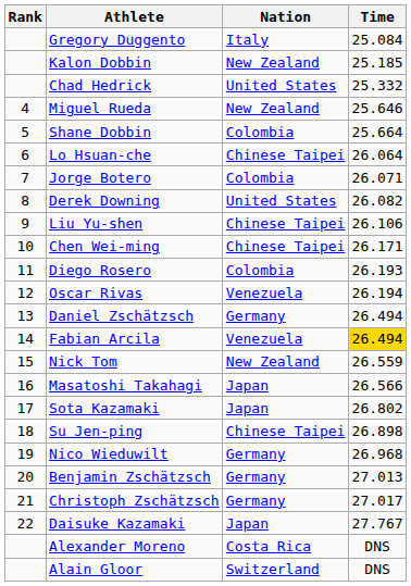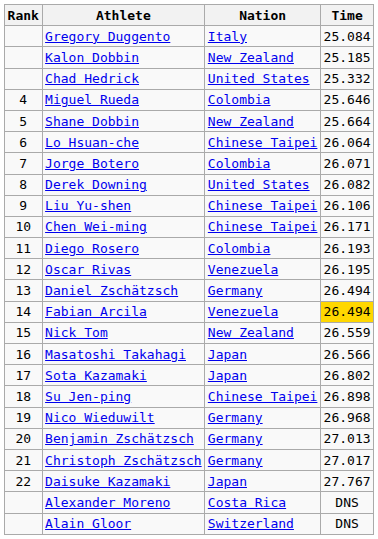Miguel Rueda | Nation: New Zealand -> Colombia
Shane Dobbin | Nation: Colombia -> New Zealand
Oscar Rivas | Time: 26.194 -> 26.195
